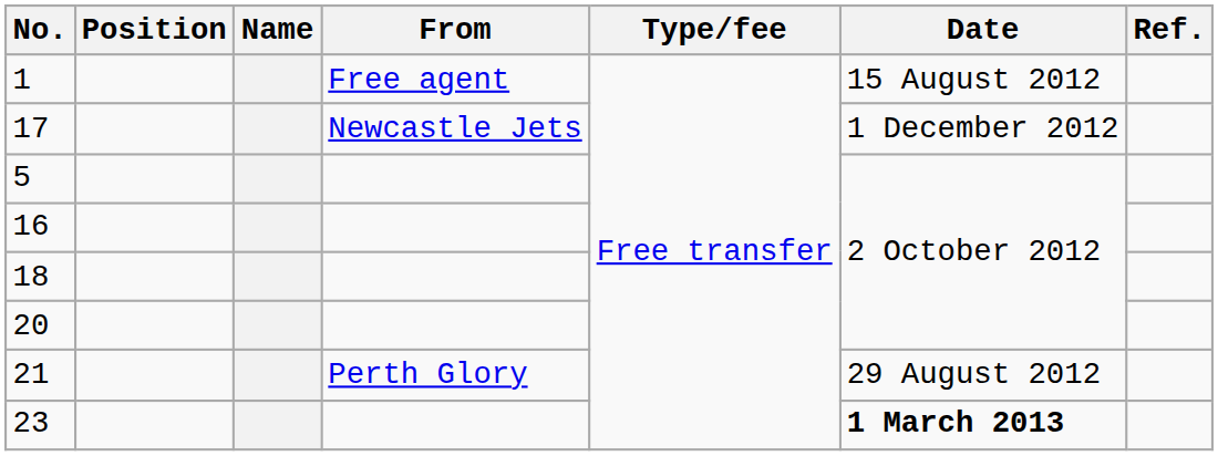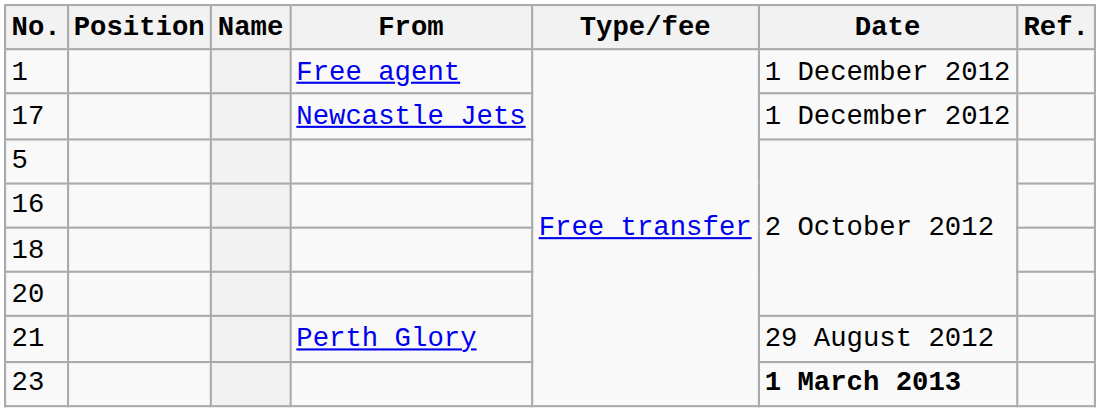1 | Date: 15 August 2012 -> 1 December 2012
